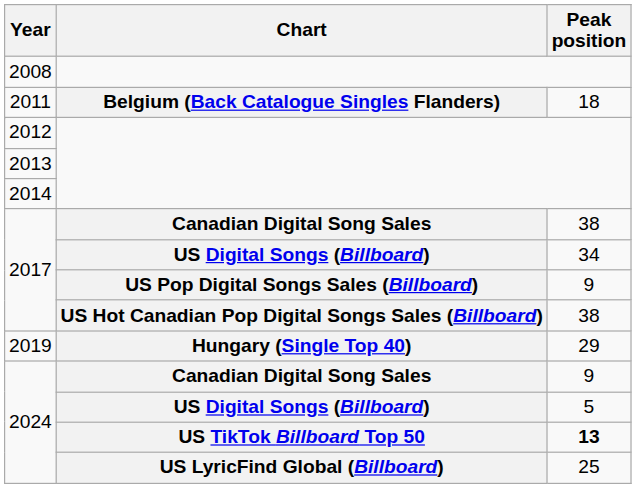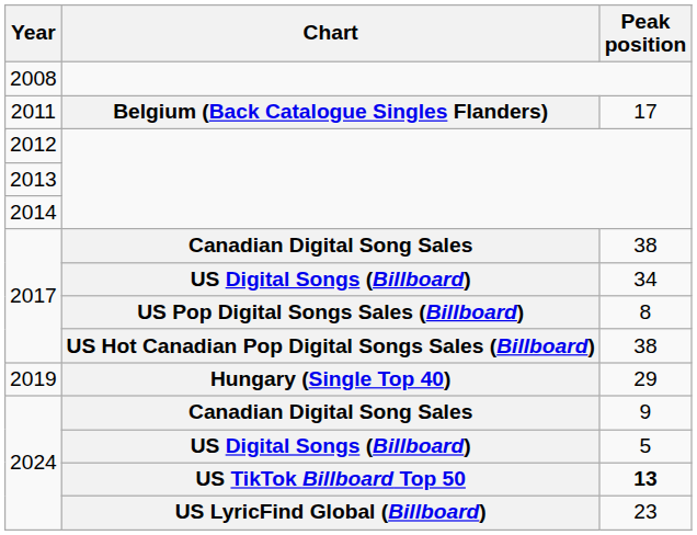Belgium (Back Catalogue Singles Flanders) | Peak position: 18 -> 17
US Pop Digital Songs Sales (Billboard) | Peak position: 9 -> 8
US LyricFind Global (Billboard) | Peak position: 25 -> 23
